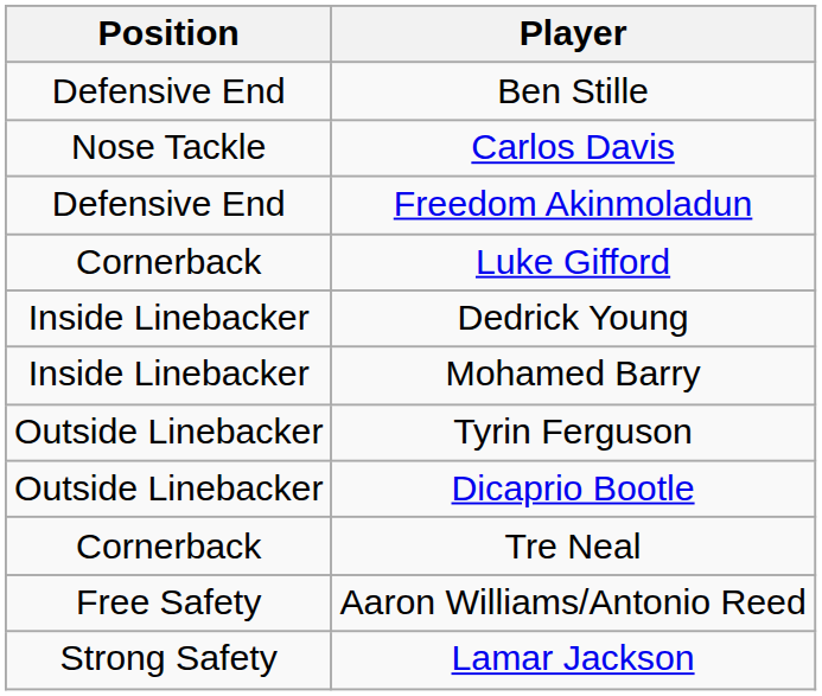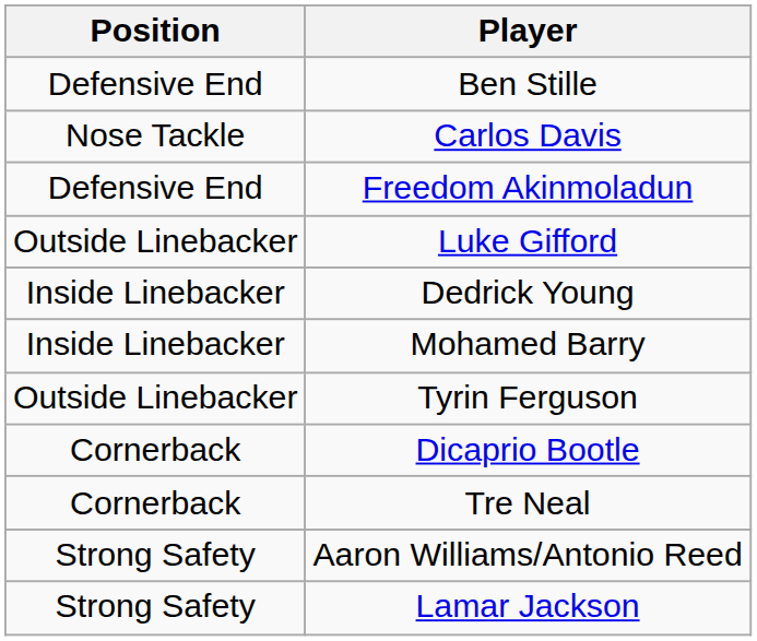Luke Gifford | Position: Cornerback -> Outside Linebacker
Dicaprio Bootle | Position: Outside Linebacker -> Cornerback
Aaron Williams/Antonio Reed | Position: Free Safety -> Strong Safety
